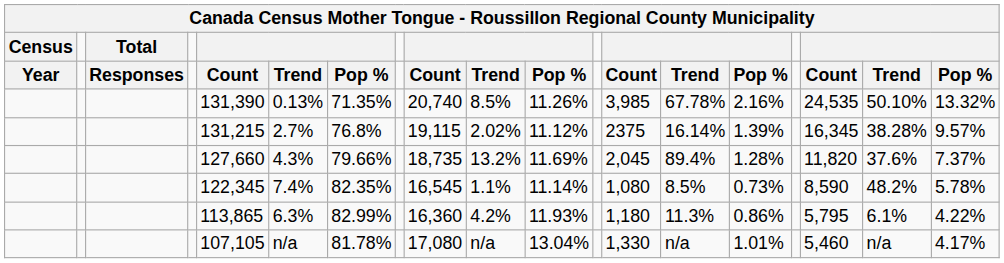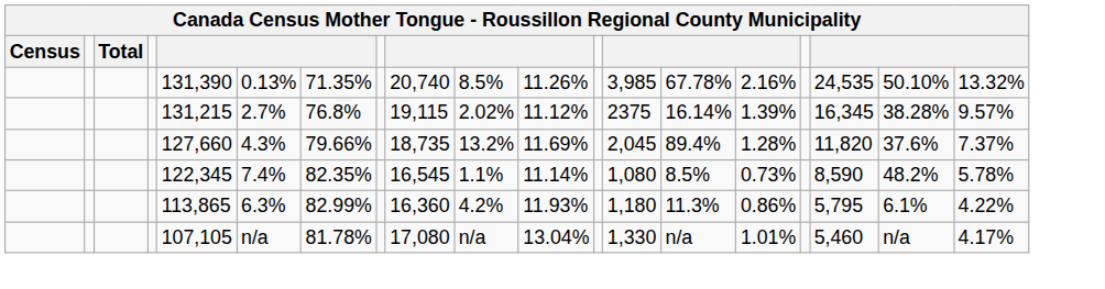- row: Year | Responses | Count | Trend | Pop % | Count | Trend | Pop % | Count | Trend | Pop % | Count | Trend | Pop %
